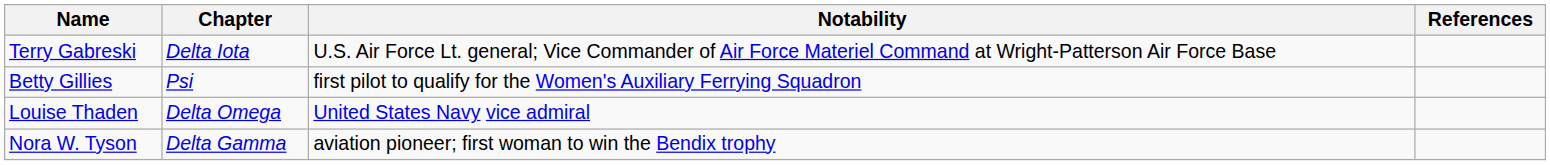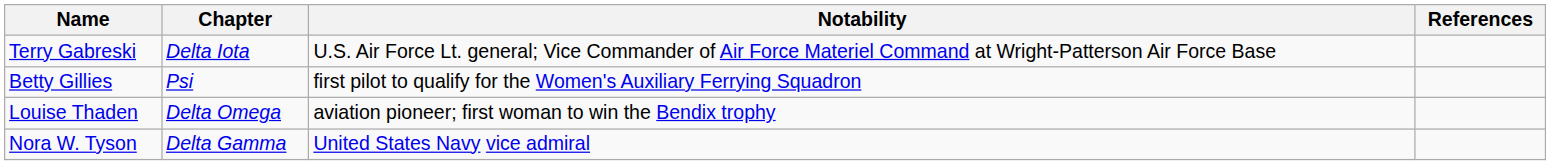Louise Thaden | Notability: United States Navy vice admiral -> aviation pioneer; first woman to win the Bendix trophy
Nora W. Tyson | Notability: aviation pioneer; first woman to win the Bendix trophy -> United States Navy vice admiral
